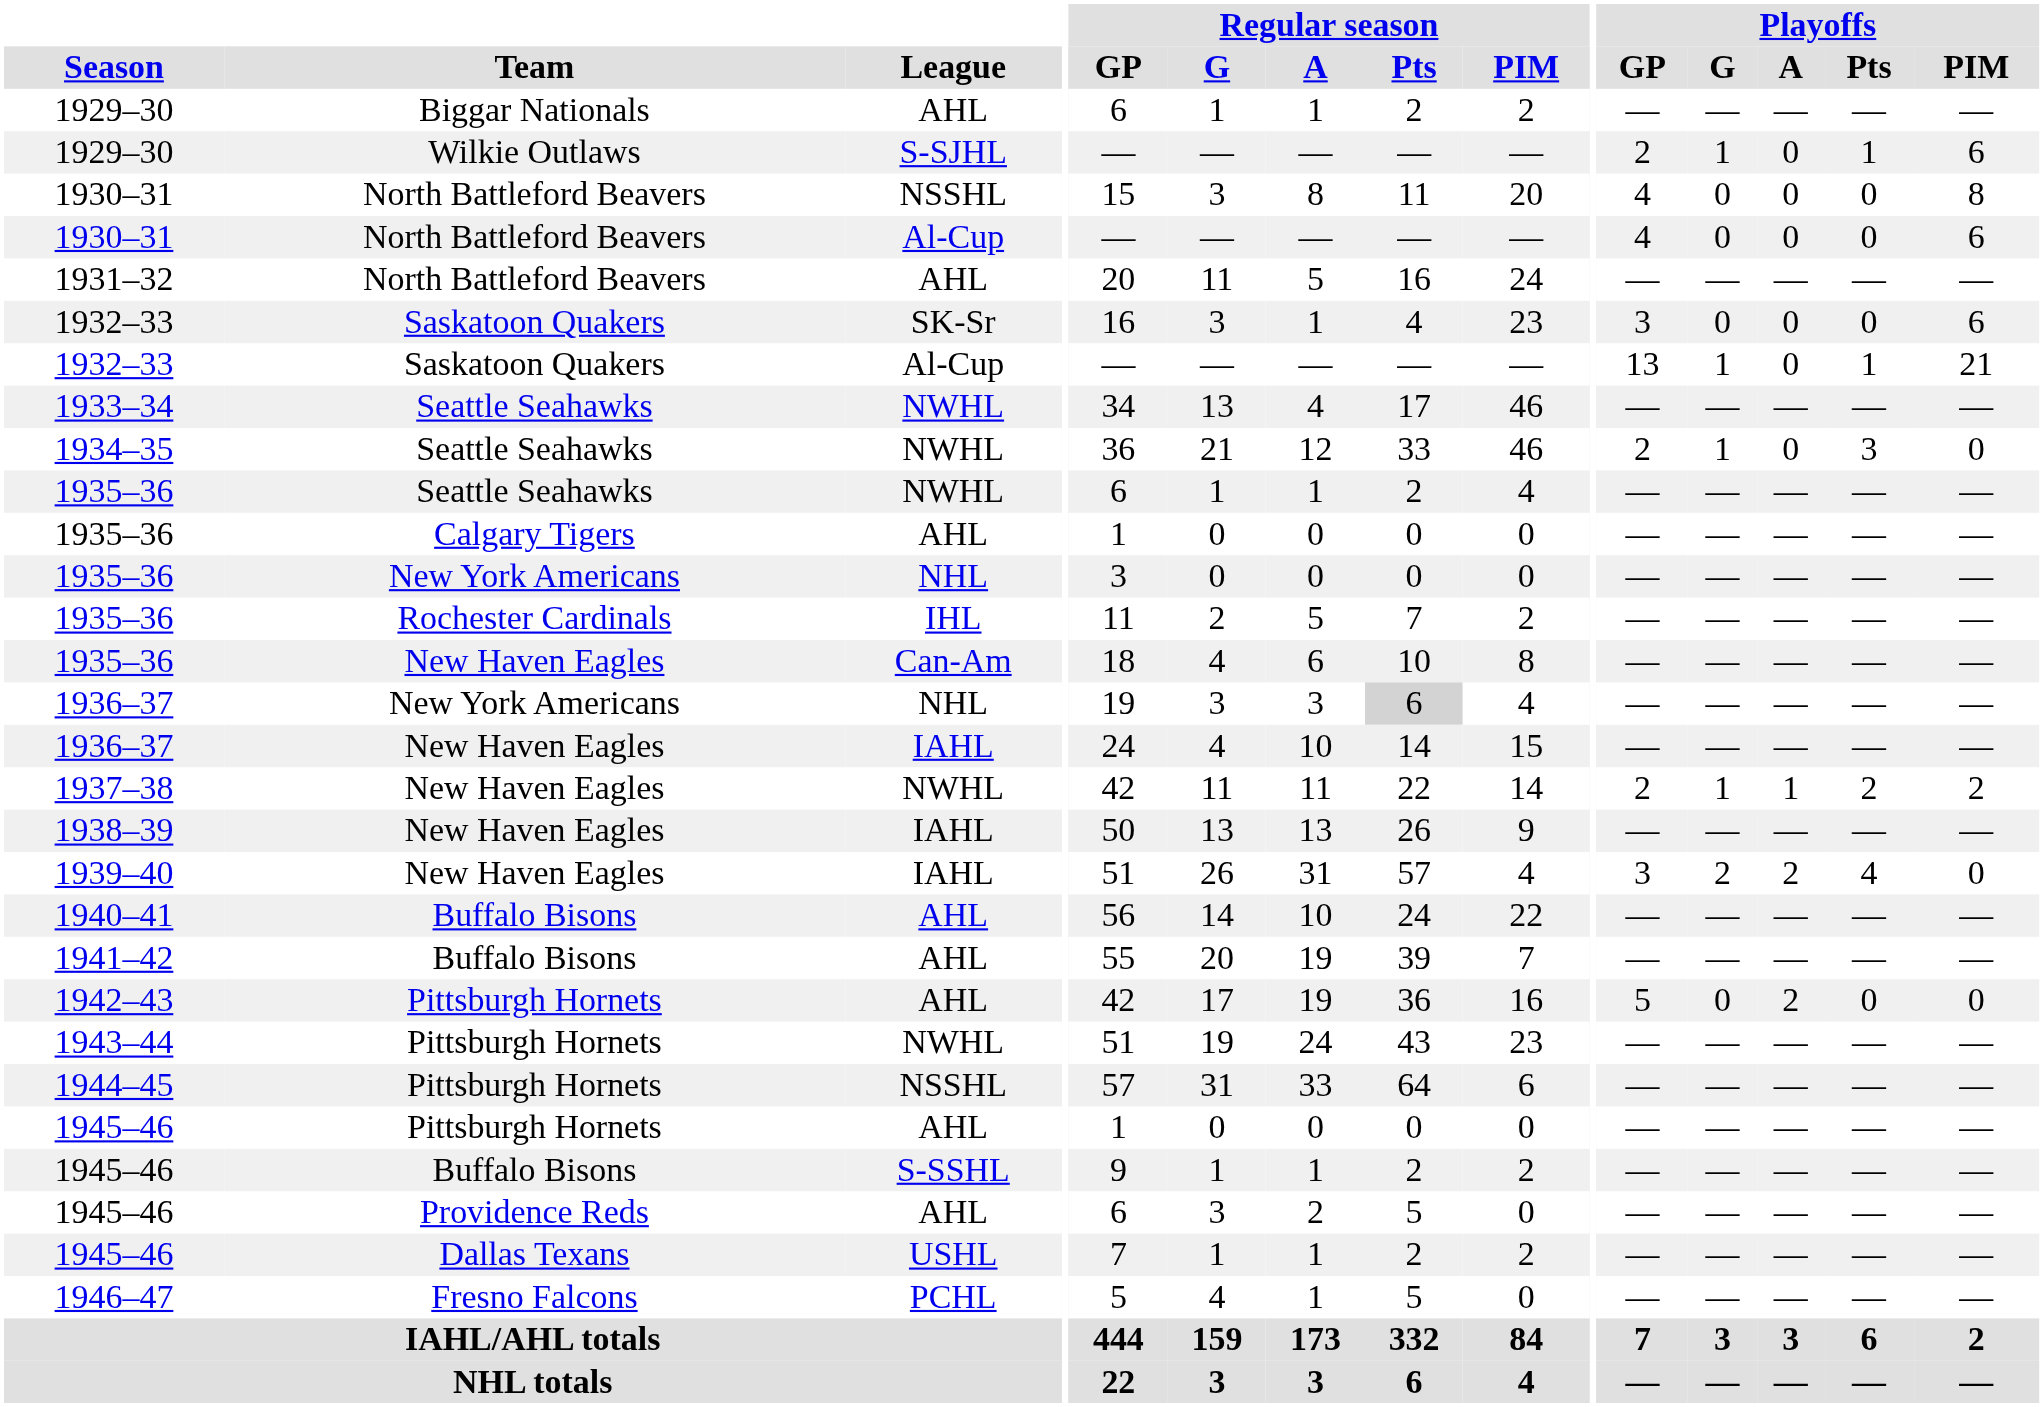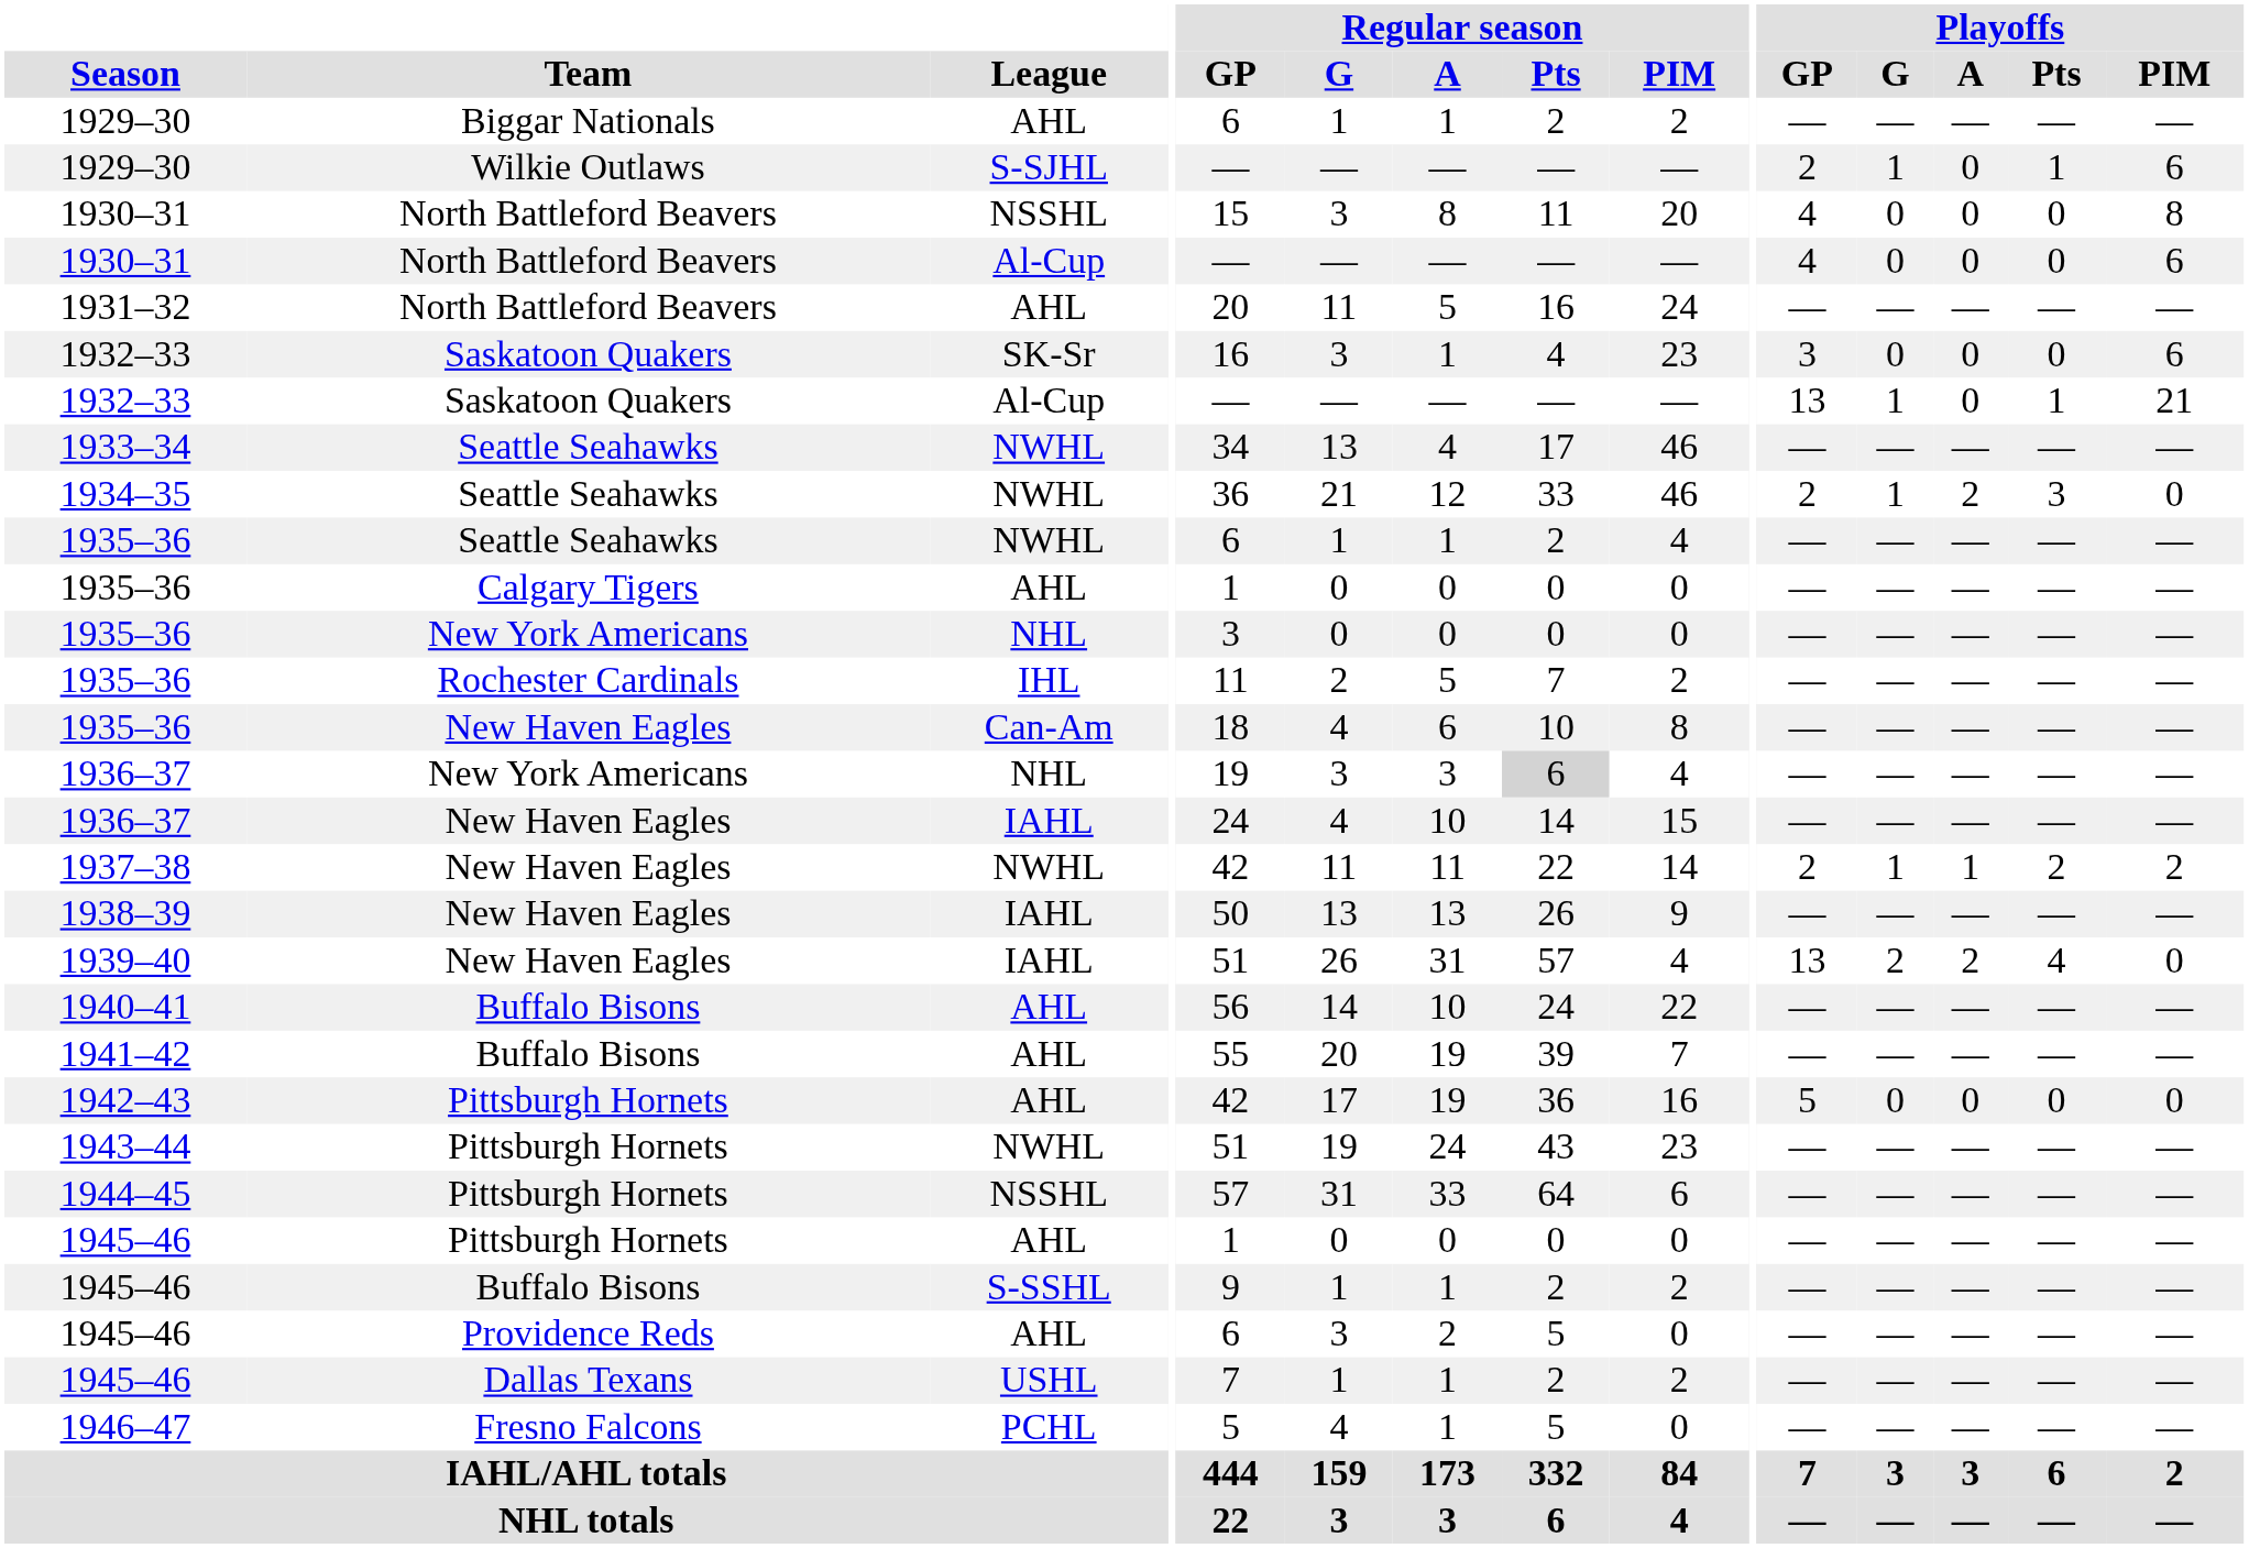1934–35 | Playoffs / A: 0 -> 2
1939–40 | Playoffs / GP: 3 -> 13
1942–43 | Playoffs / A: 2 -> 0
